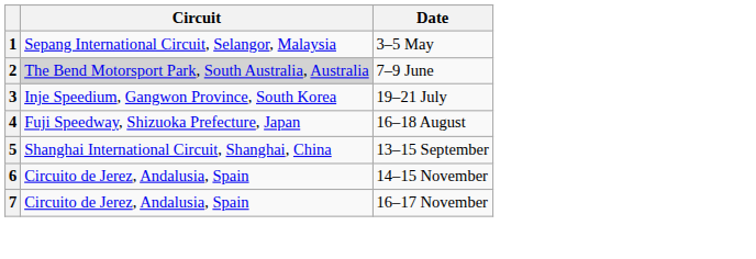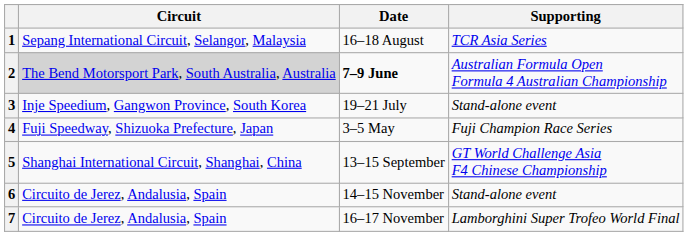+ column: Supporting | TCR Asia Series | Australian Formula Open Formula 4 Australian Championship | Stand-alone event | Fuji Champion Race Series | GT World Challenge Asia F4 Chinese Championship | Stand-alone event | Lamborghini Super Trofeo World Final
1 | Date: 3–5 May -> 16–18 August
2 | Date: normal -> bold
4 | Date: 16–18 August -> 3–5 May
